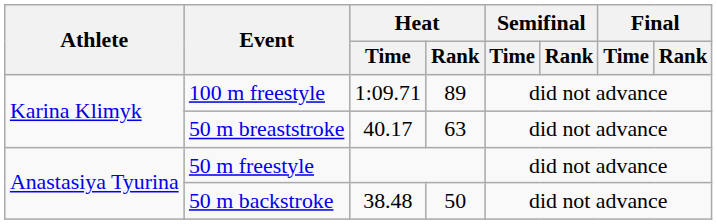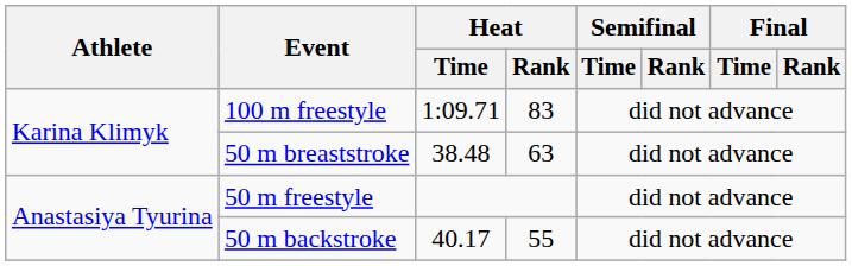100 m freestyle | Heat / Rank: 89 -> 83
50 m breaststroke | Heat / Time: 40.17 -> 38.48
50 m backstroke | Heat / Time: 38.48 -> 40.17
50 m backstroke | Heat / Rank: 50 -> 55
